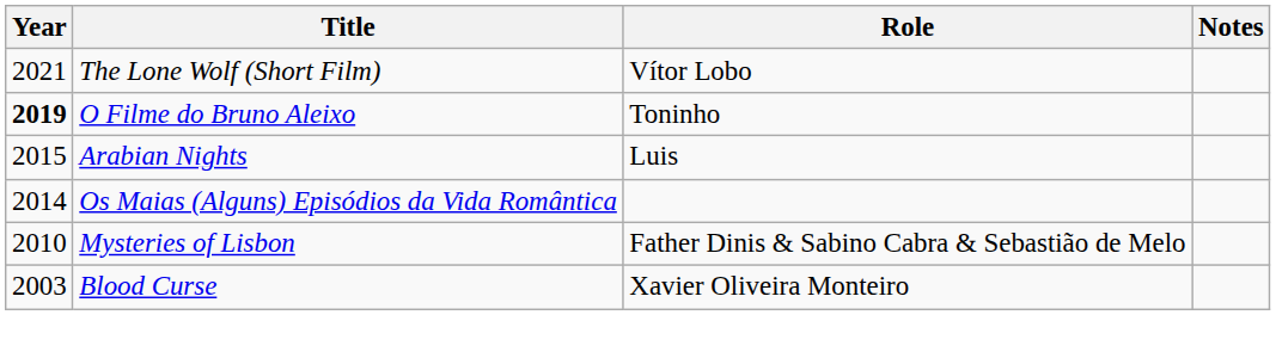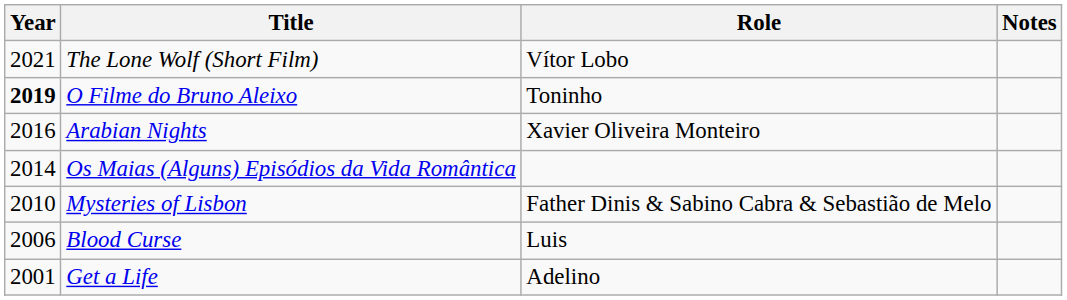Arabian Nights | Year: 2015 -> 2016
Arabian Nights | Role: Luis -> Xavier Oliveira Monteiro
Blood Curse | Year: 2003 -> 2006
Blood Curse | Role: Xavier Oliveira Monteiro -> Luis
+ row: 2001 | Get a Life | Adelino
